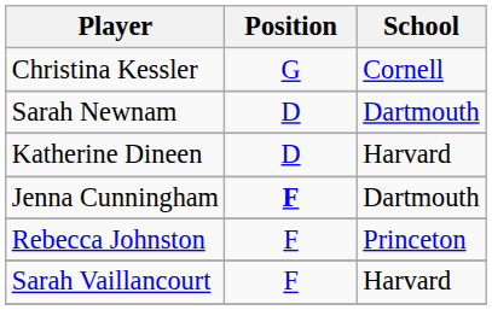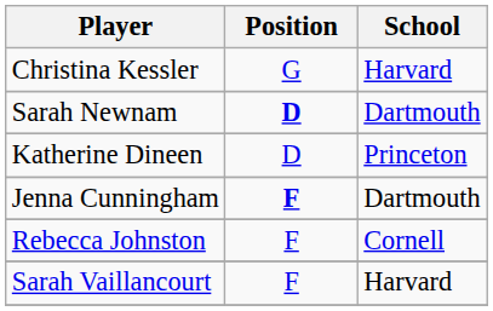Christina Kessler | School: Cornell -> Harvard
Sarah Newnam | Position: normal -> bold
Katherine Dineen | School: Harvard -> Princeton
Rebecca Johnston | School: Princeton -> Cornell
